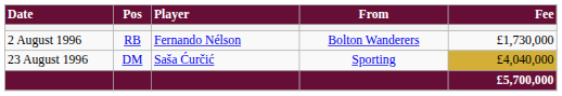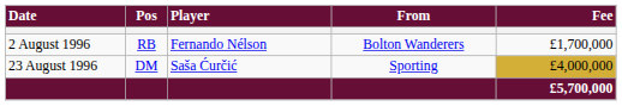2 August 1996 | Fee: £1,730,000 -> £1,700,000
23 August 1996 | Fee: £4,040,000 -> £4,000,000
